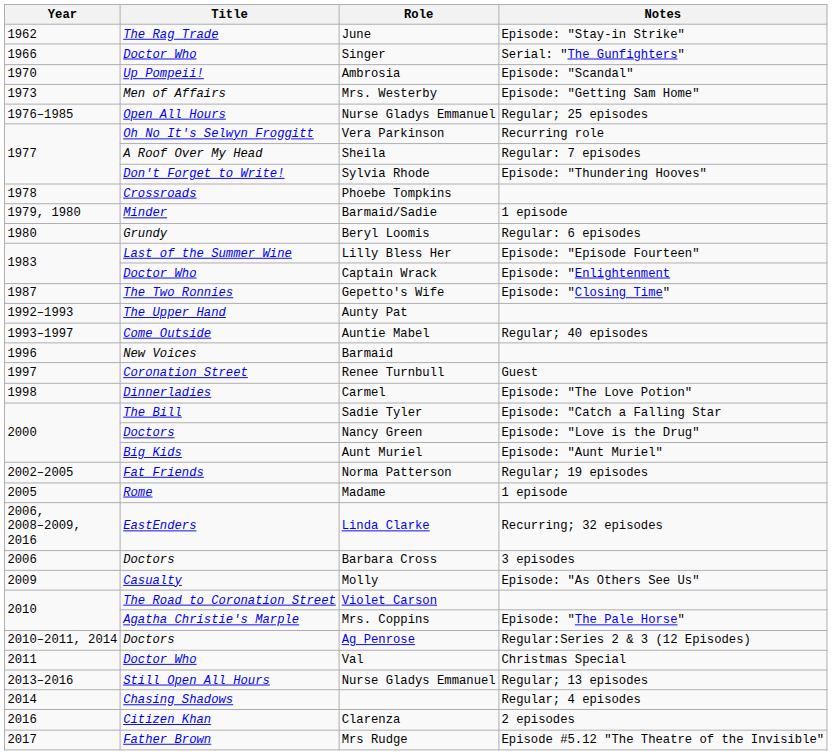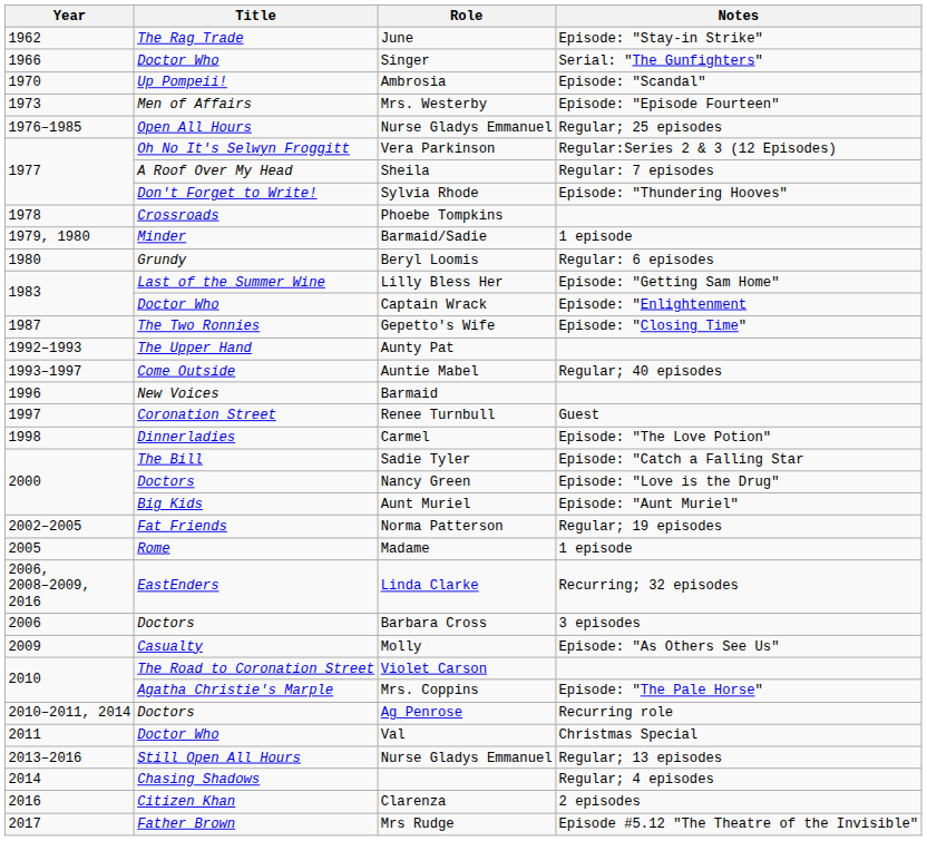Mrs. Westerby | Notes: Episode: "Getting Sam Home" -> Episode: "Episode Fourteen"
Vera Parkinson | Notes: Recurring role -> Regular:Series 2 & 3 (12 Episodes)
Lilly Bless Her | Notes: Episode: "Episode Fourteen" -> Episode: "Getting Sam Home"
Ag Penrose | Notes: Regular:Series 2 & 3 (12 Episodes) -> Recurring role
